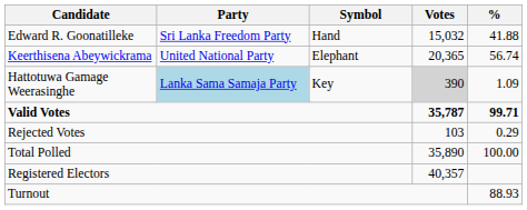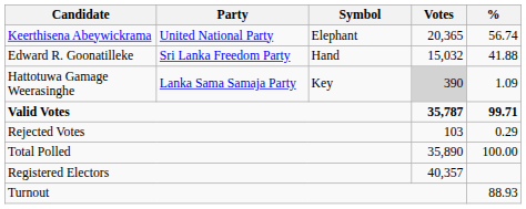rows swapped: Keerthisena Abeywickrama <-> Edward R. Goonatilleke
Hattotuwa Gamage Weerasinghe | Party: lightblue background -> no background
